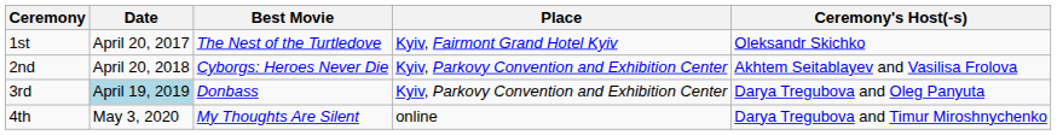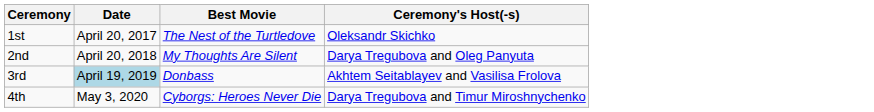- column: Place | Kyiv, Fairmont Grand Hotel Kyiv | Kyiv, Parkovy Convention and Exhibition Center | Kyiv, Parkovy Convention and Exhibition Center | online
2nd | Best Movie: Cyborgs: Heroes Never Die -> My Thoughts Are Silent
2nd | Ceremony's Host(-s): Akhtem Seitablayev and Vasilisa Frolova -> Darya Tregubova and Oleg Panyuta
3rd | Ceremony's Host(-s): Darya Tregubova and Oleg Panyuta -> Akhtem Seitablayev and Vasilisa Frolova
4th | Best Movie: My Thoughts Are Silent -> Cyborgs: Heroes Never Die
